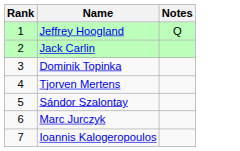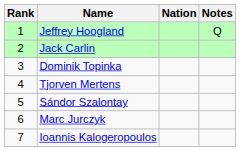+ column: Nation
